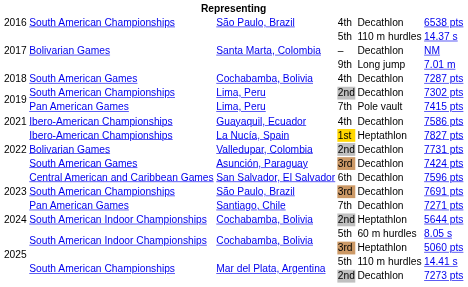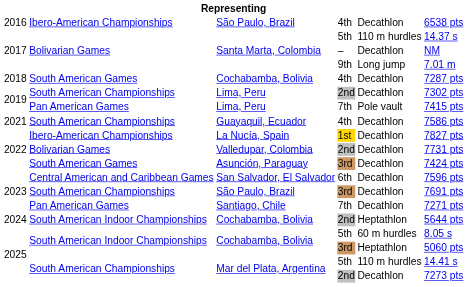São Paulo, Brazil / 4th | column 2: South American Championships -> Ibero-American Championships
Guayaquil, Ecuador | column 2: Ibero-American Championships -> South American Championships
La Nucía, Spain | column 5: Heptathlon -> Decathlon
